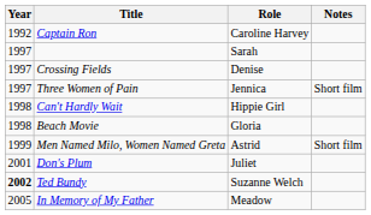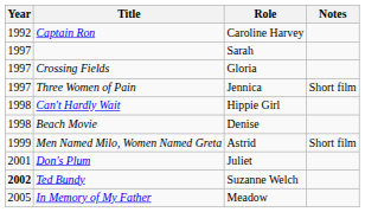Crossing Fields | Role: Denise -> Gloria
Beach Movie | Role: Gloria -> Denise
